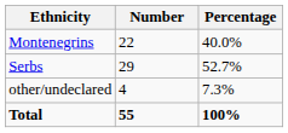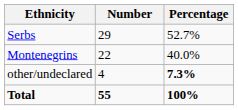rows swapped: Serbs <-> Montenegrins
other/undeclared | Percentage: normal -> bold
